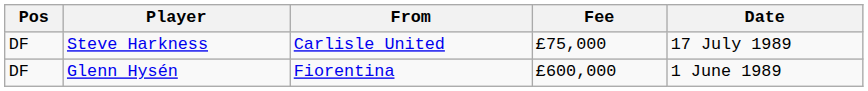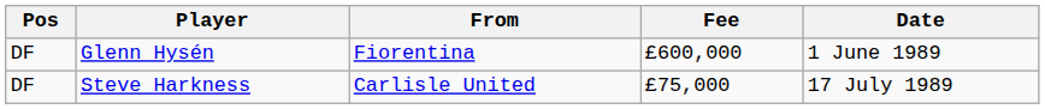rows swapped: Glenn Hysén <-> Steve Harkness
